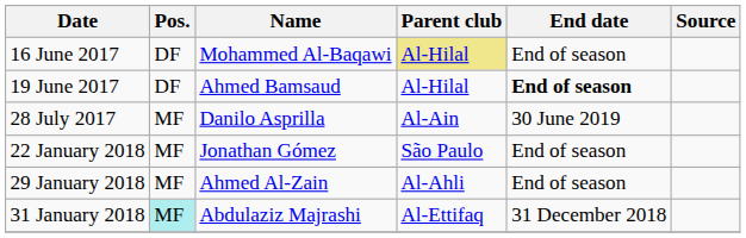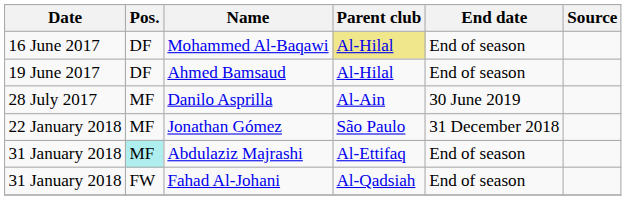Ahmed Bamsaud | End date: bold -> normal
Jonathan Gómez | End date: End of season -> 31 December 2018
- row: 29 January 2018 | MF | Ahmed Al-Zain | Al-Ahli | End of season
Abdulaziz Majrashi | End date: 31 December 2018 -> End of season
+ row: 31 January 2018 | FW | Fahad Al-Johani | Al-Qadsiah | End of season
